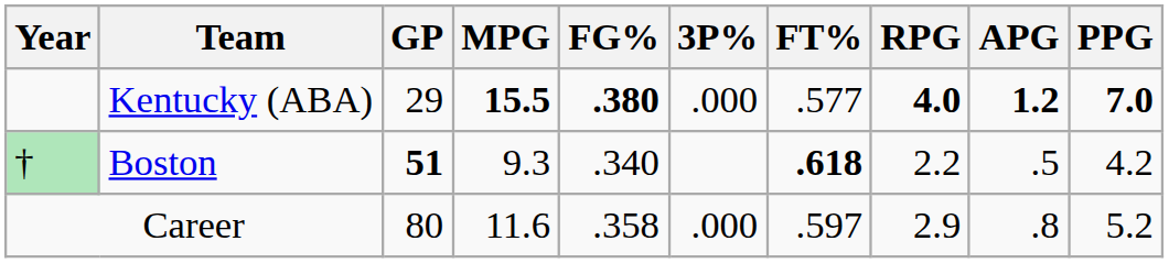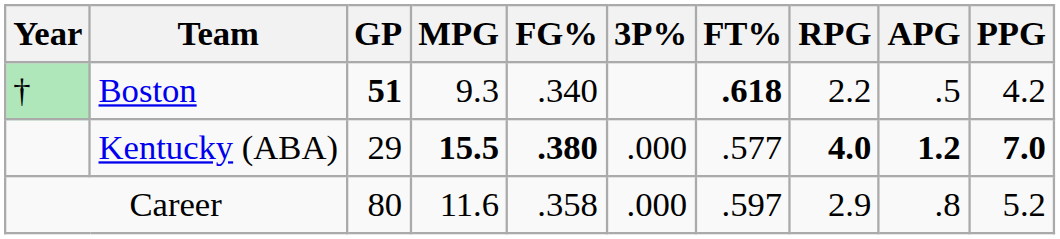rows swapped: Boston <-> Kentucky (ABA)
